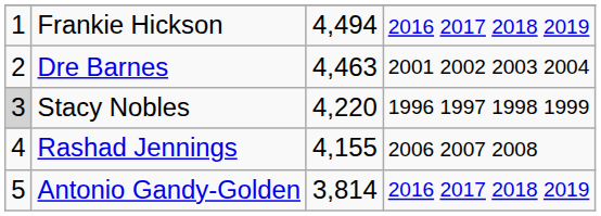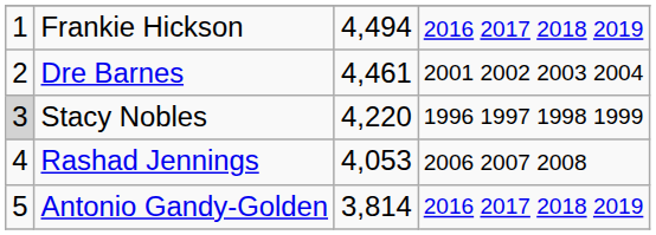Dre Barnes | column 3: 4,463 -> 4,461
Rashad Jennings | column 3: 4,155 -> 4,053
